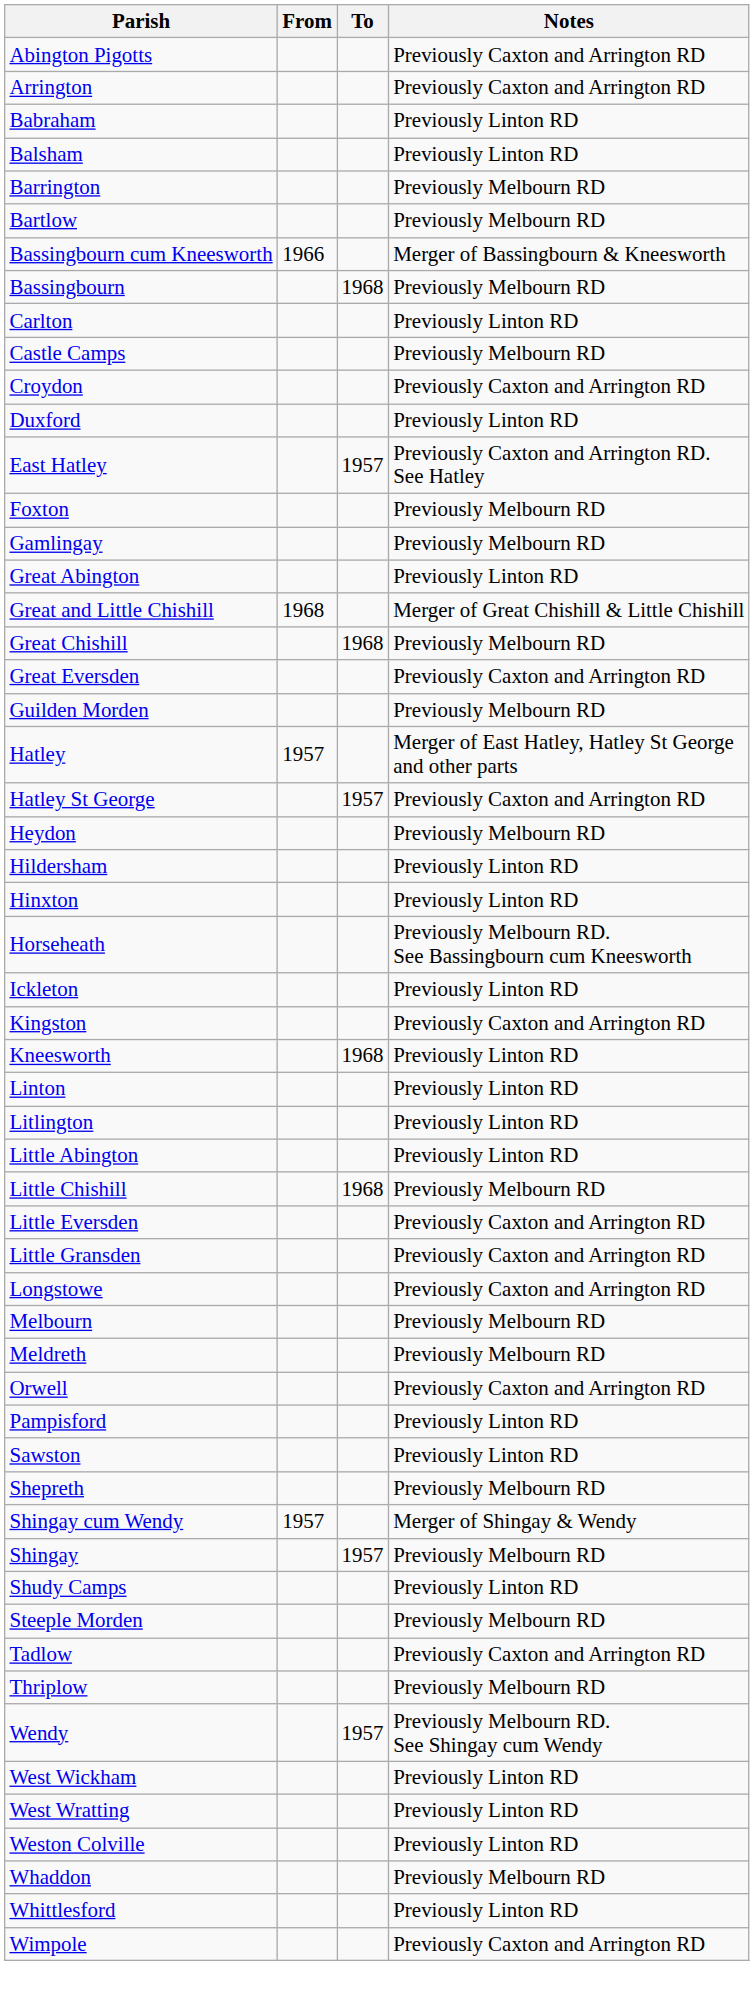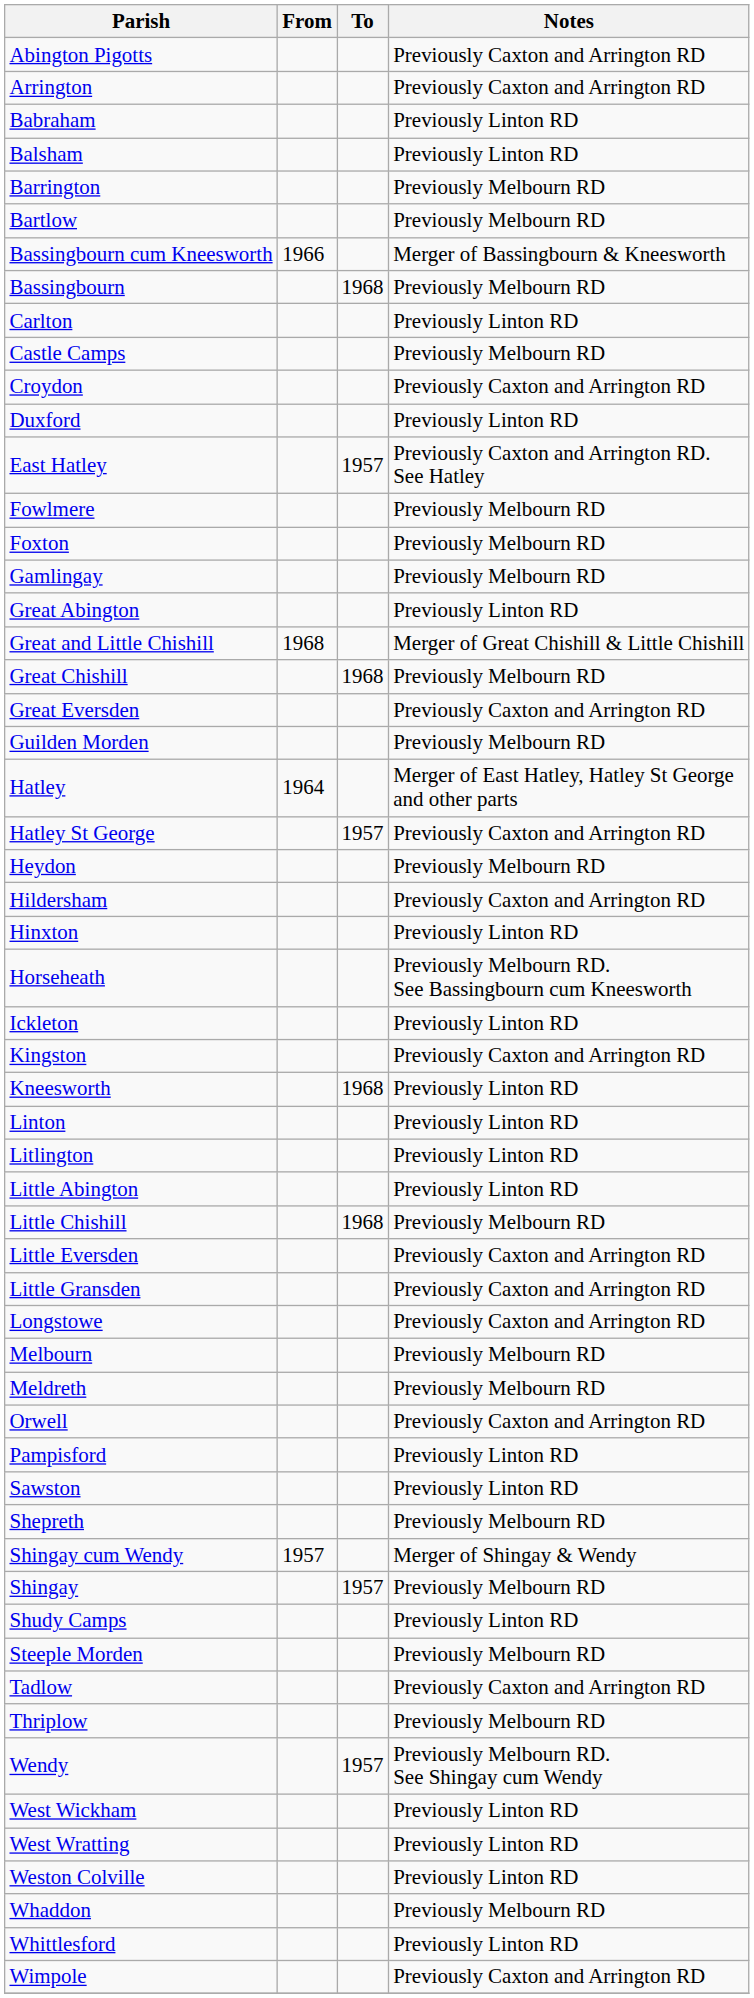+ row: Fowlmere | Previously Melbourn RD
Hatley | From: 1957 -> 1964
Hildersham | Notes: Previously Linton RD -> Previously Caxton and Arrington RD
